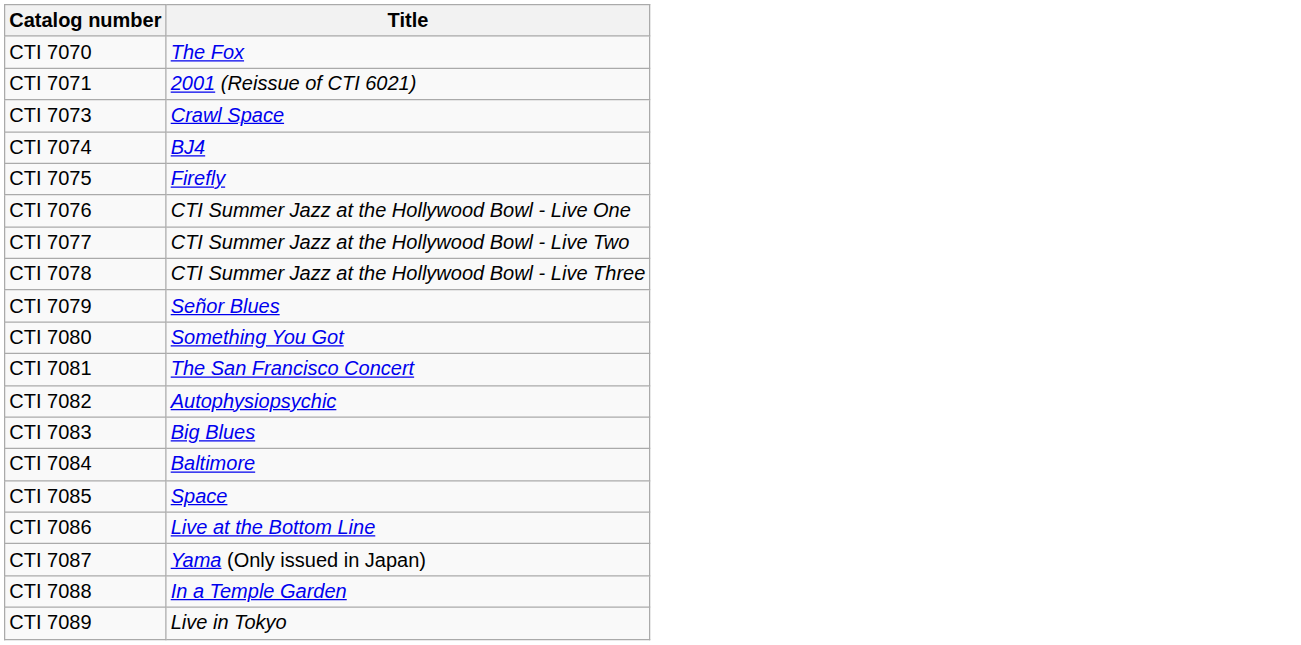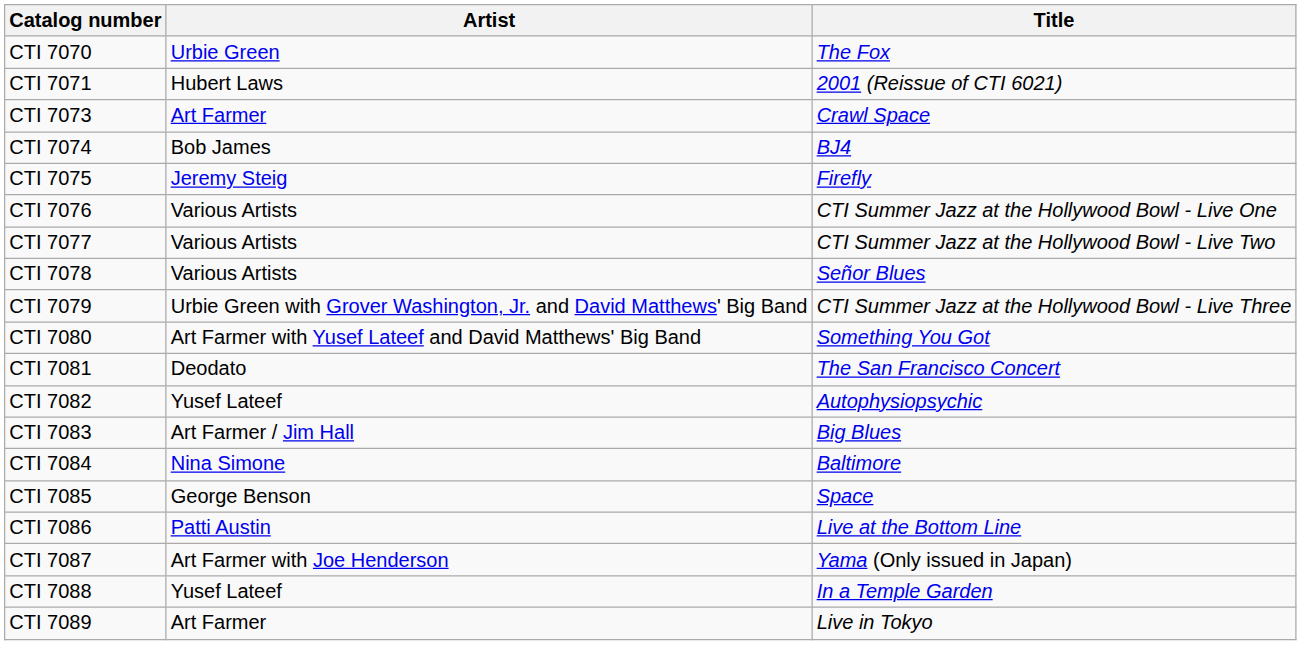+ column: Artist | Urbie Green | Hubert Laws | Art Farmer | Bob James | Jeremy Steig | Various Artists | Various Artists | Various Artists | Urbie Green with Grover Washington, Jr. and David Matthews' Big Band | Art Farmer with Yusef Lateef and David Matthews' Big Band | Deodato | Yusef Lateef | Art Farmer / Jim Hall | Nina Simone | George Benson | Patti Austin | Art Farmer with Joe Henderson | Yusef Lateef | Art Farmer
CTI 7078 | Title: CTI Summer Jazz at the Hollywood Bowl - Live Three -> Señor Blues
CTI 7079 | Title: Señor Blues -> CTI Summer Jazz at the Hollywood Bowl - Live Three
